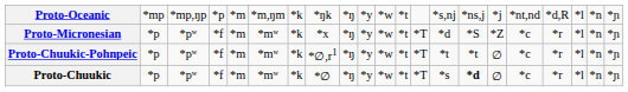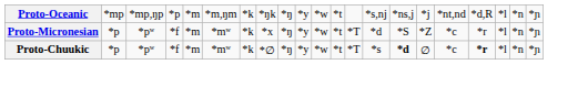- row: Proto-Chuukic-Pohnpeic | *p | *pʷ | *f | *m | *mʷ | *k | *∅,r1 | *ŋ | *y | *w | *t | *T | *t | *t | ∅ | *c | *r | *l | *n | *ɲ
Proto-Chuukic | column 18: normal -> bold
